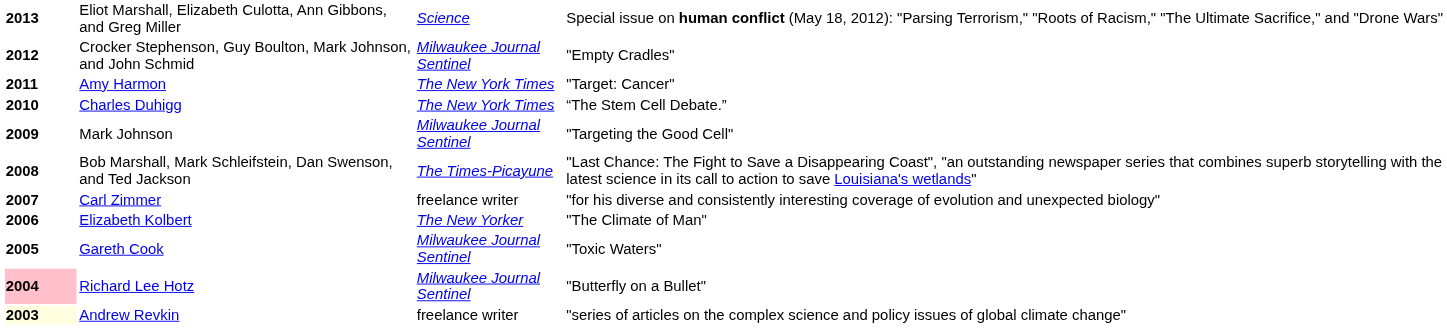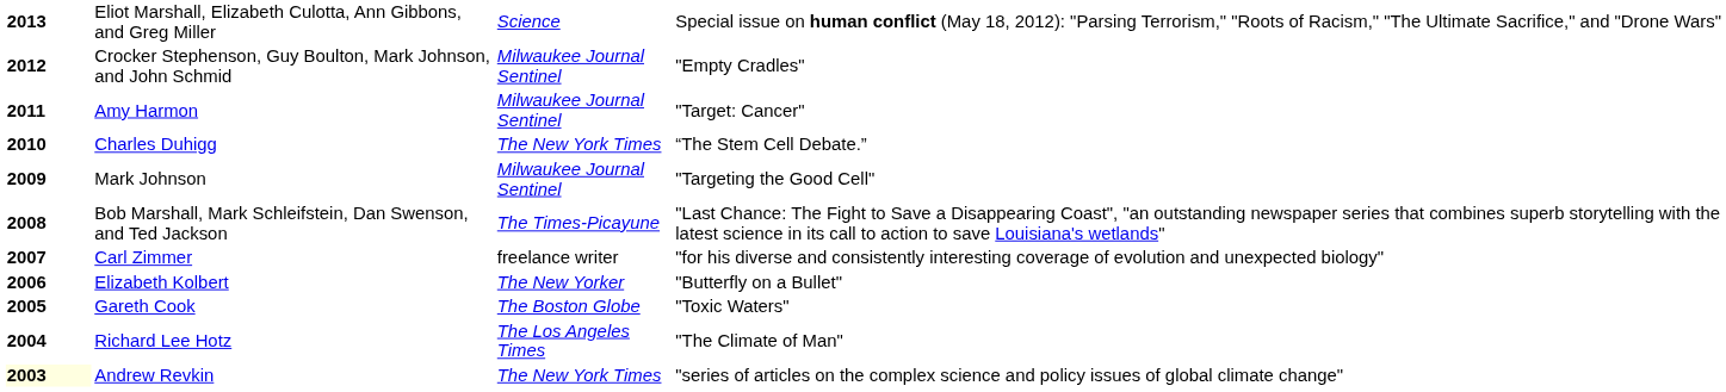Amy Harmon | column 3: The New York Times -> Milwaukee Journal Sentinel
Elizabeth Kolbert | column 4: "The Climate of Man" -> "Butterfly on a Bullet"
Gareth Cook | column 3: Milwaukee Journal Sentinel -> The Boston Globe
Richard Lee Hotz | column 1: pink background -> no background
Richard Lee Hotz | column 3: Milwaukee Journal Sentinel -> The Los Angeles Times
Richard Lee Hotz | column 4: "Butterfly on a Bullet" -> "The Climate of Man"
Andrew Revkin | column 3: freelance writer -> The New York Times
